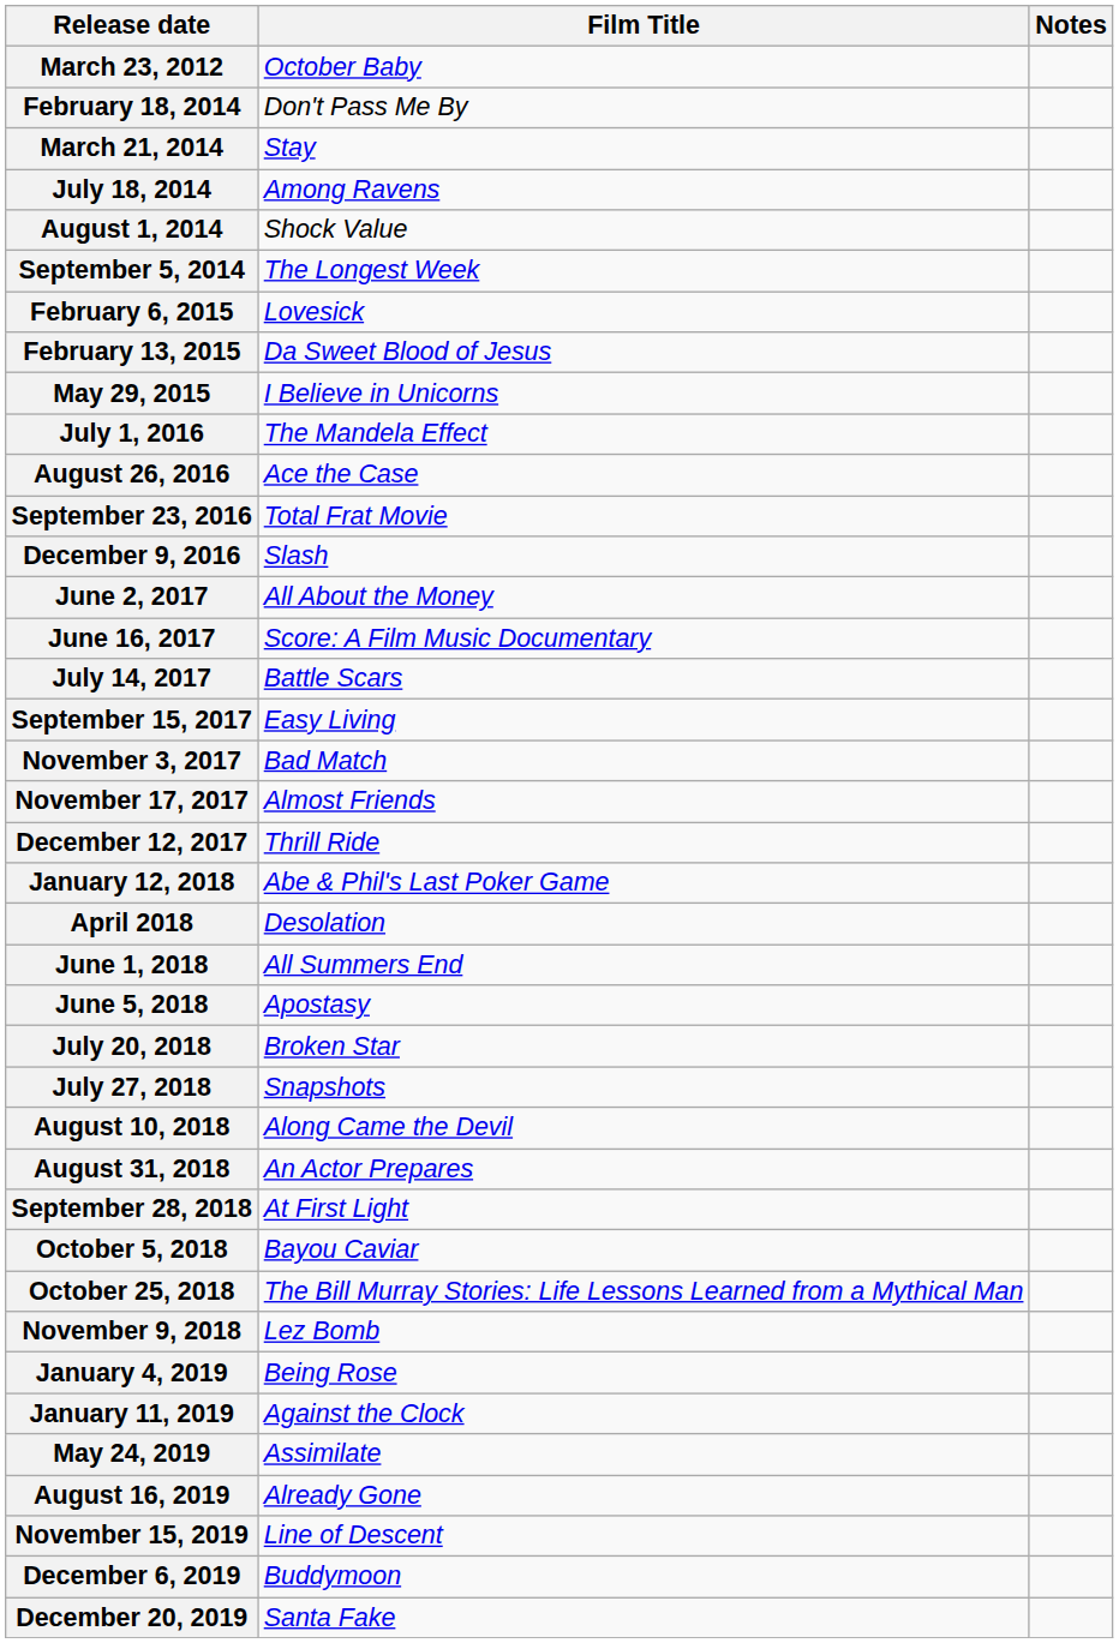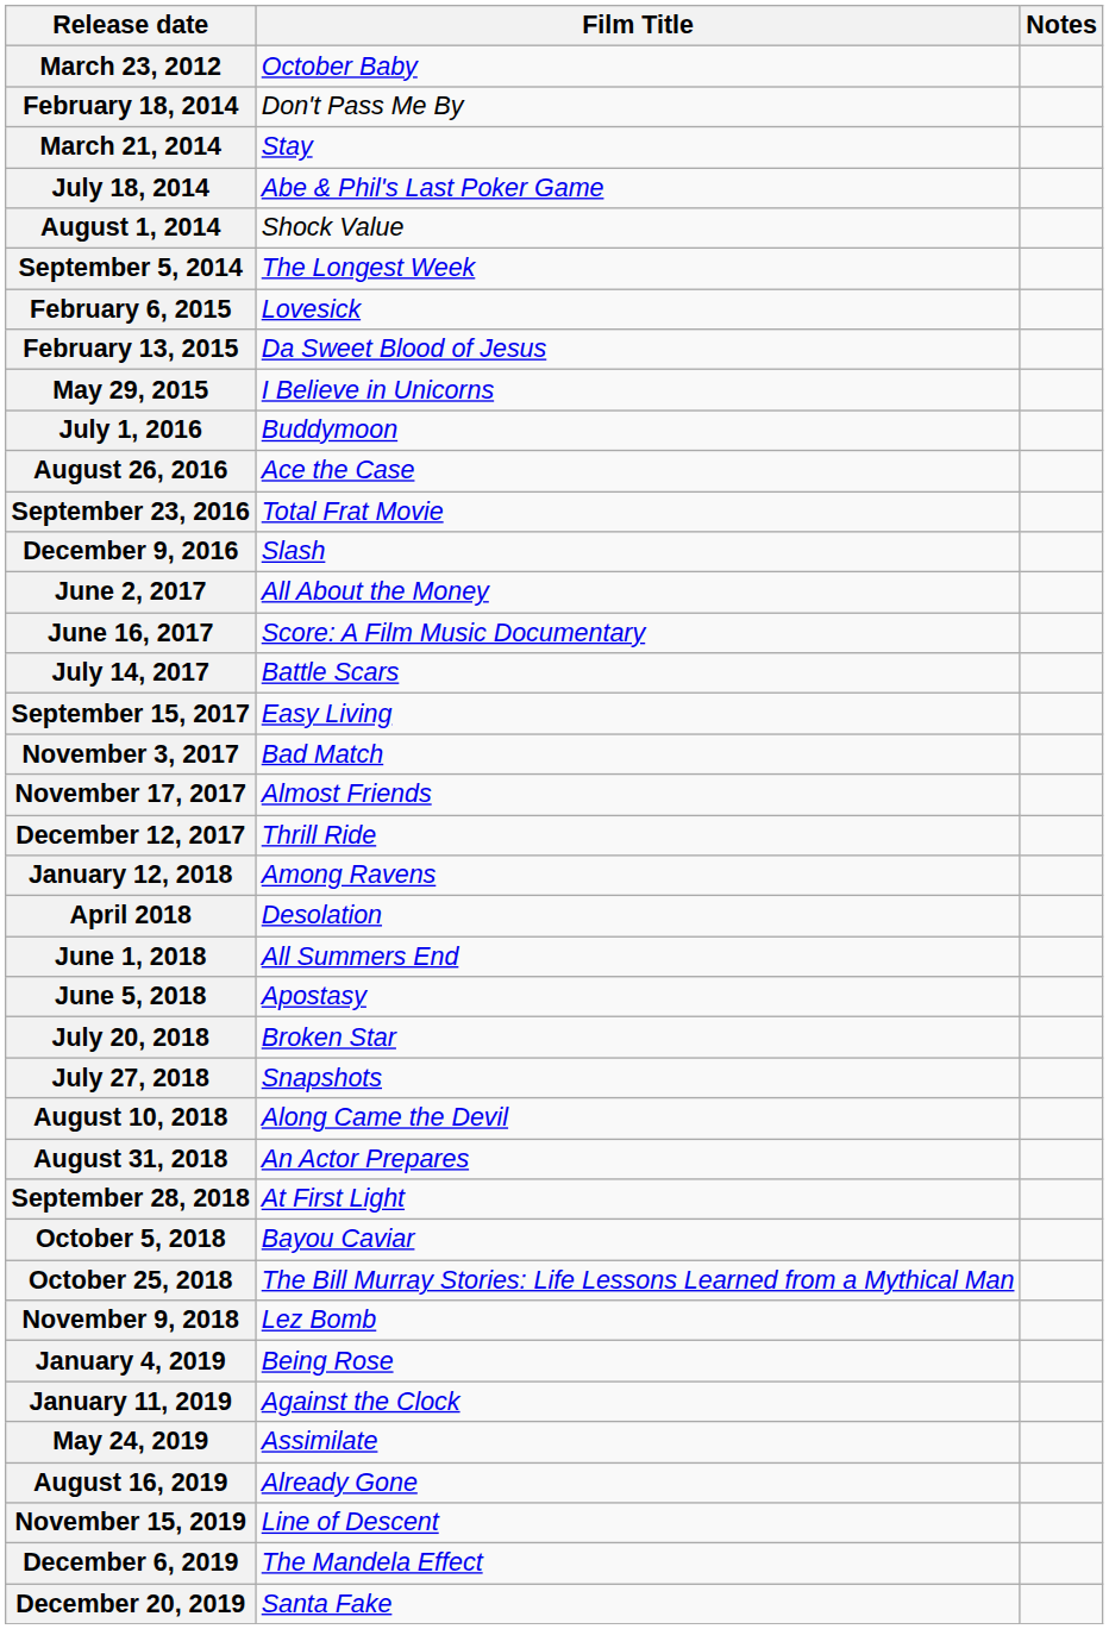July 18, 2014 | Film Title: Among Ravens -> Abe & Phil's Last Poker Game
July 1, 2016 | Film Title: The Mandela Effect -> Buddymoon
January 12, 2018 | Film Title: Abe & Phil's Last Poker Game -> Among Ravens
December 6, 2019 | Film Title: Buddymoon -> The Mandela Effect
